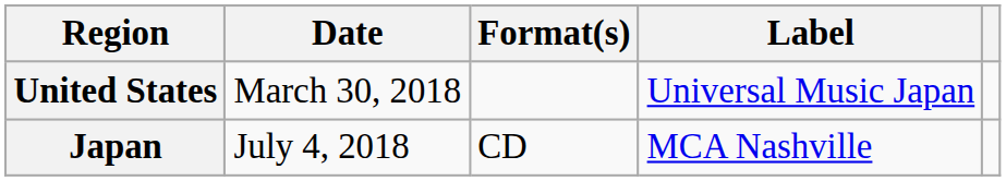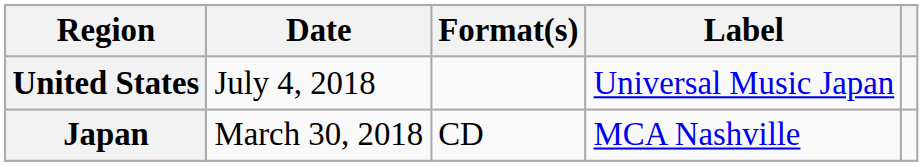United States | Date: March 30, 2018 -> July 4, 2018
Japan | Date: July 4, 2018 -> March 30, 2018
